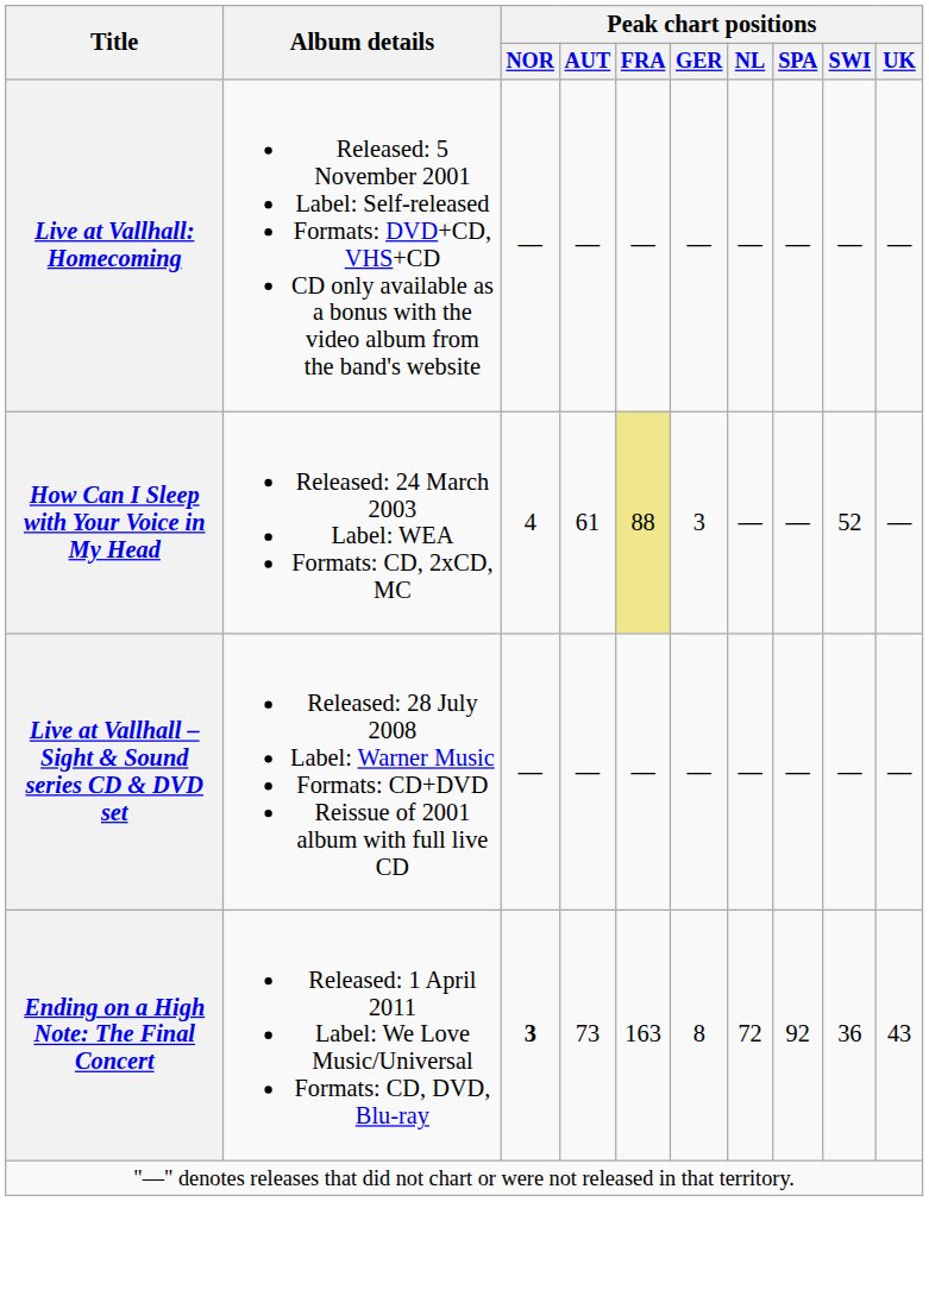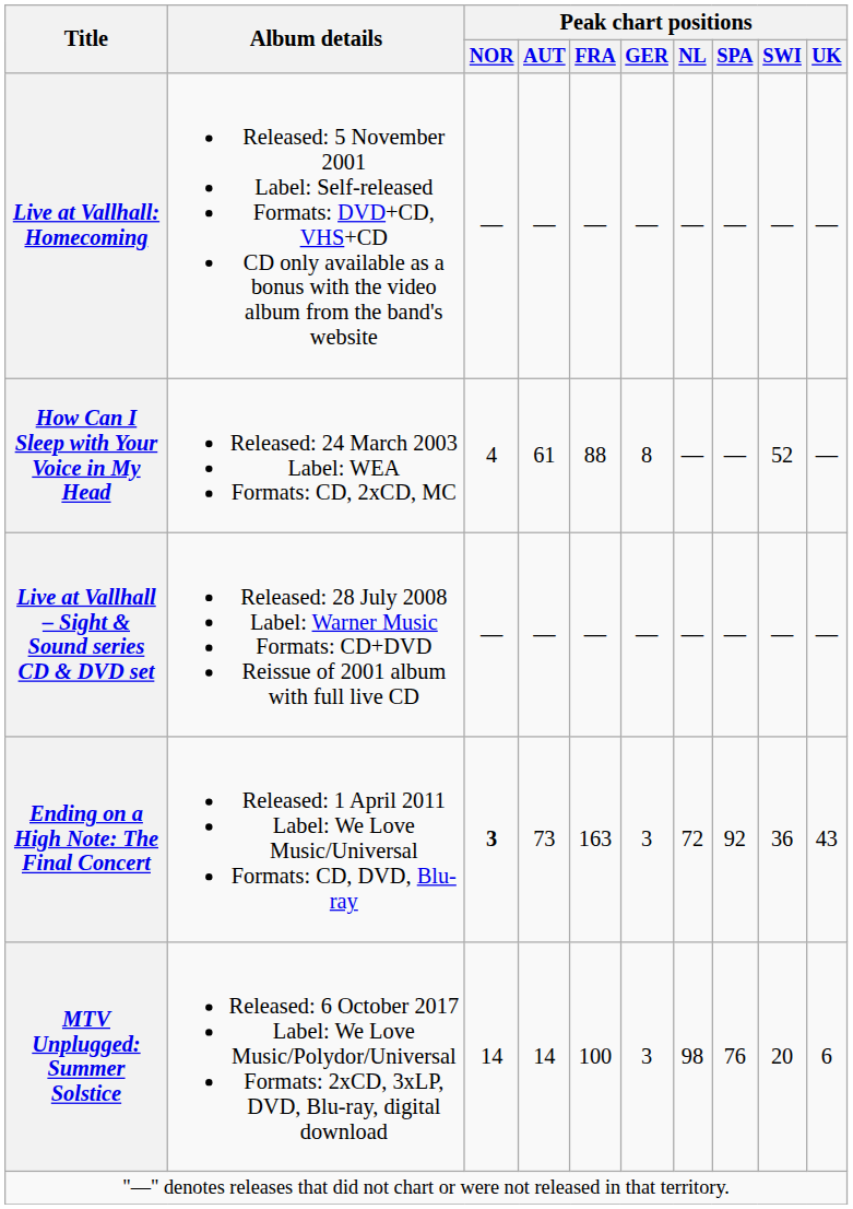How Can I Sleep with Your Voice in My Head | Peak chart positions / FRA: khaki background -> no background
How Can I Sleep with Your Voice in My Head | Peak chart positions / GER: 3 -> 8
Ending on a High Note: The Final Concert | Peak chart positions / GER: 8 -> 3
+ row: MTV Unplugged: Summer Solstice | Released: 6 October 2017 Label: We Love Music/Polydor/Universal Formats: 2xCD, 3xLP, DVD, Blu-ray, digital download | 14 | 14 | 100 | 3 | 98 | 76 | 20 | 6
